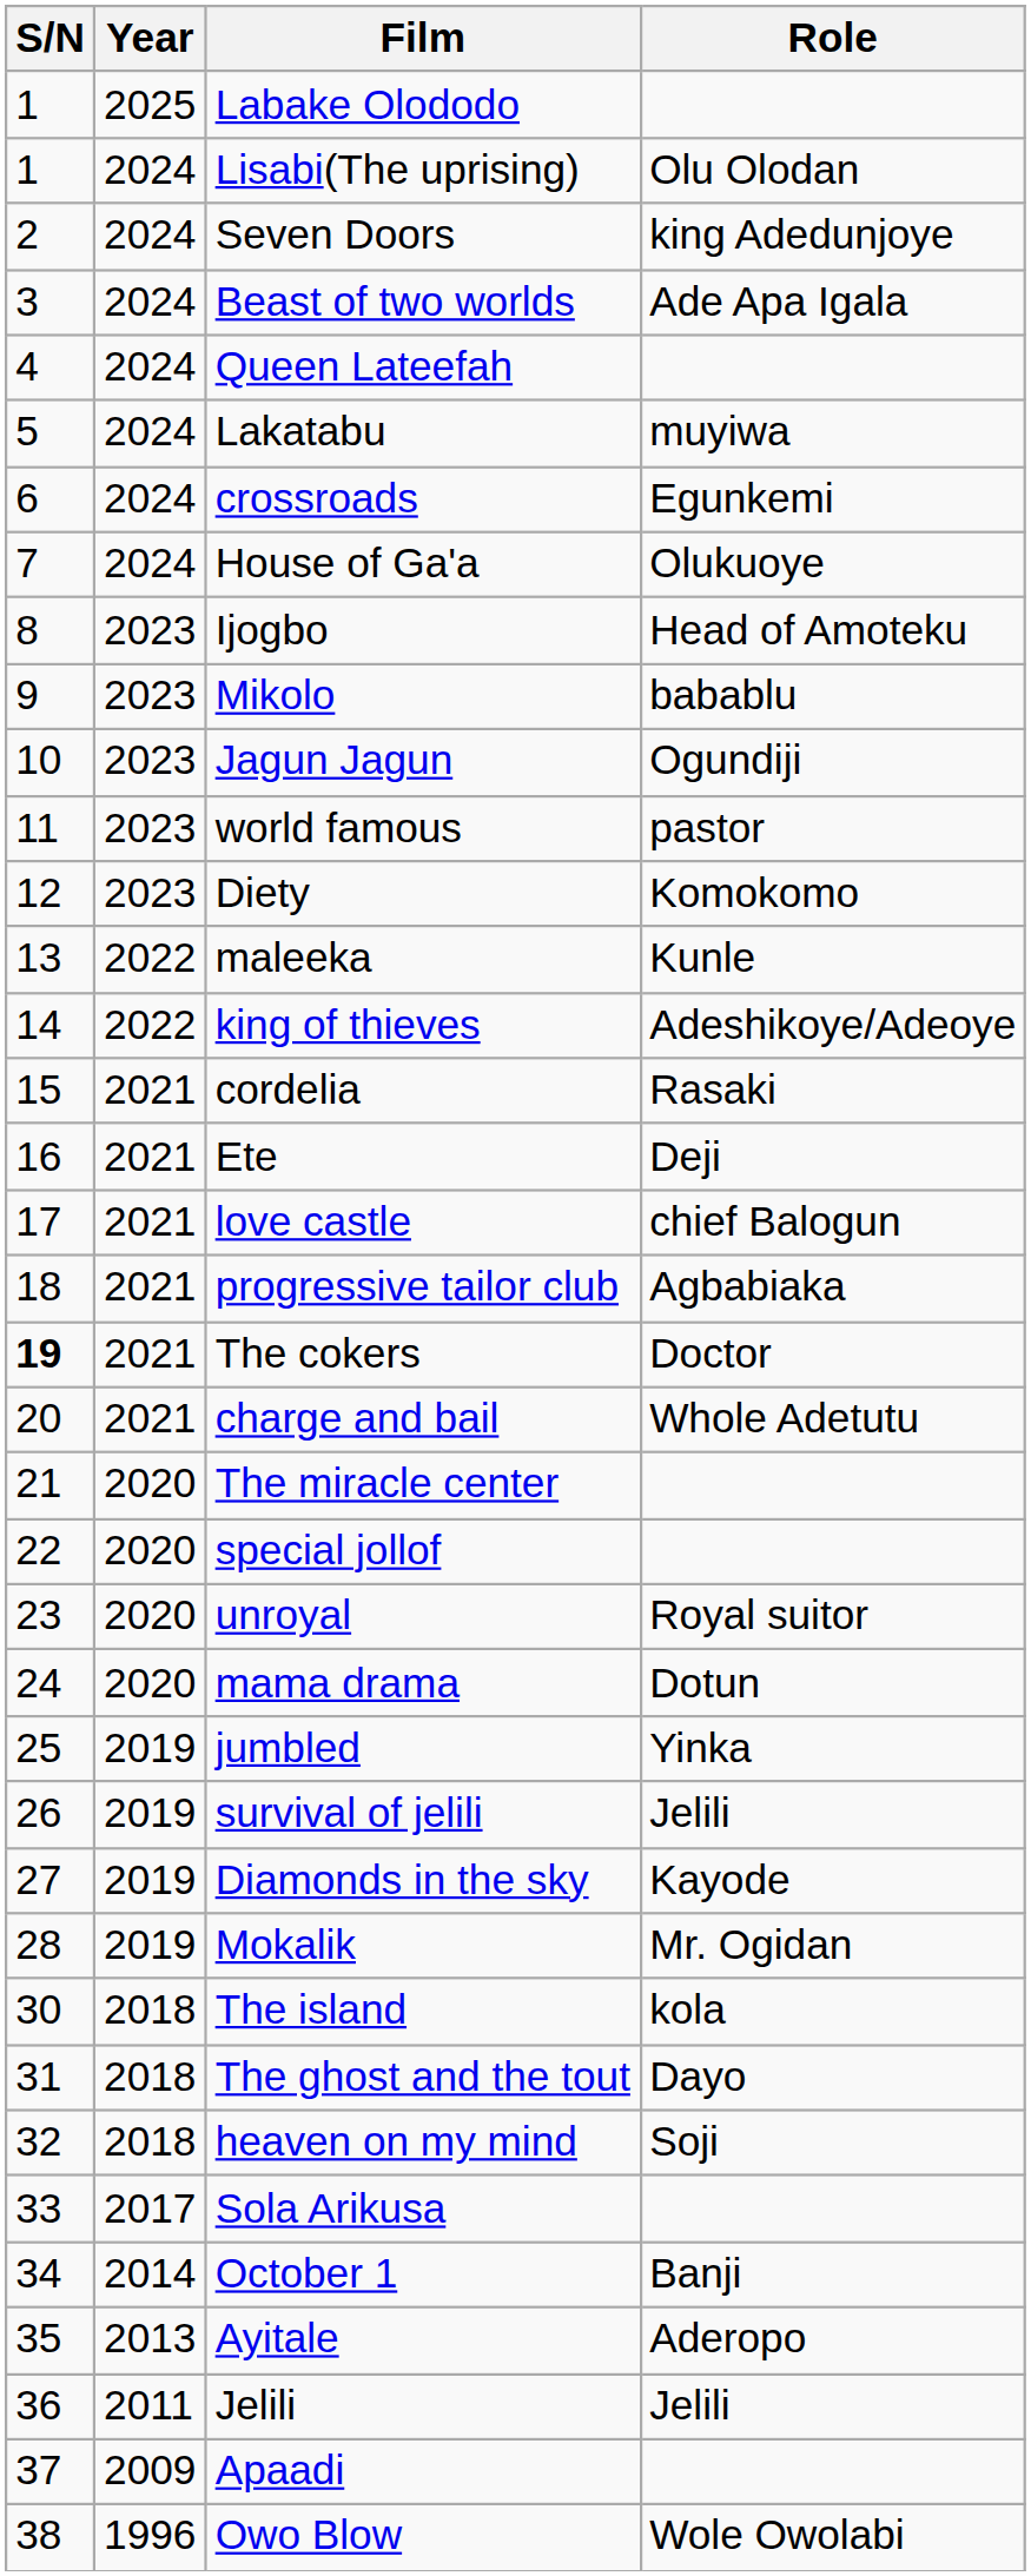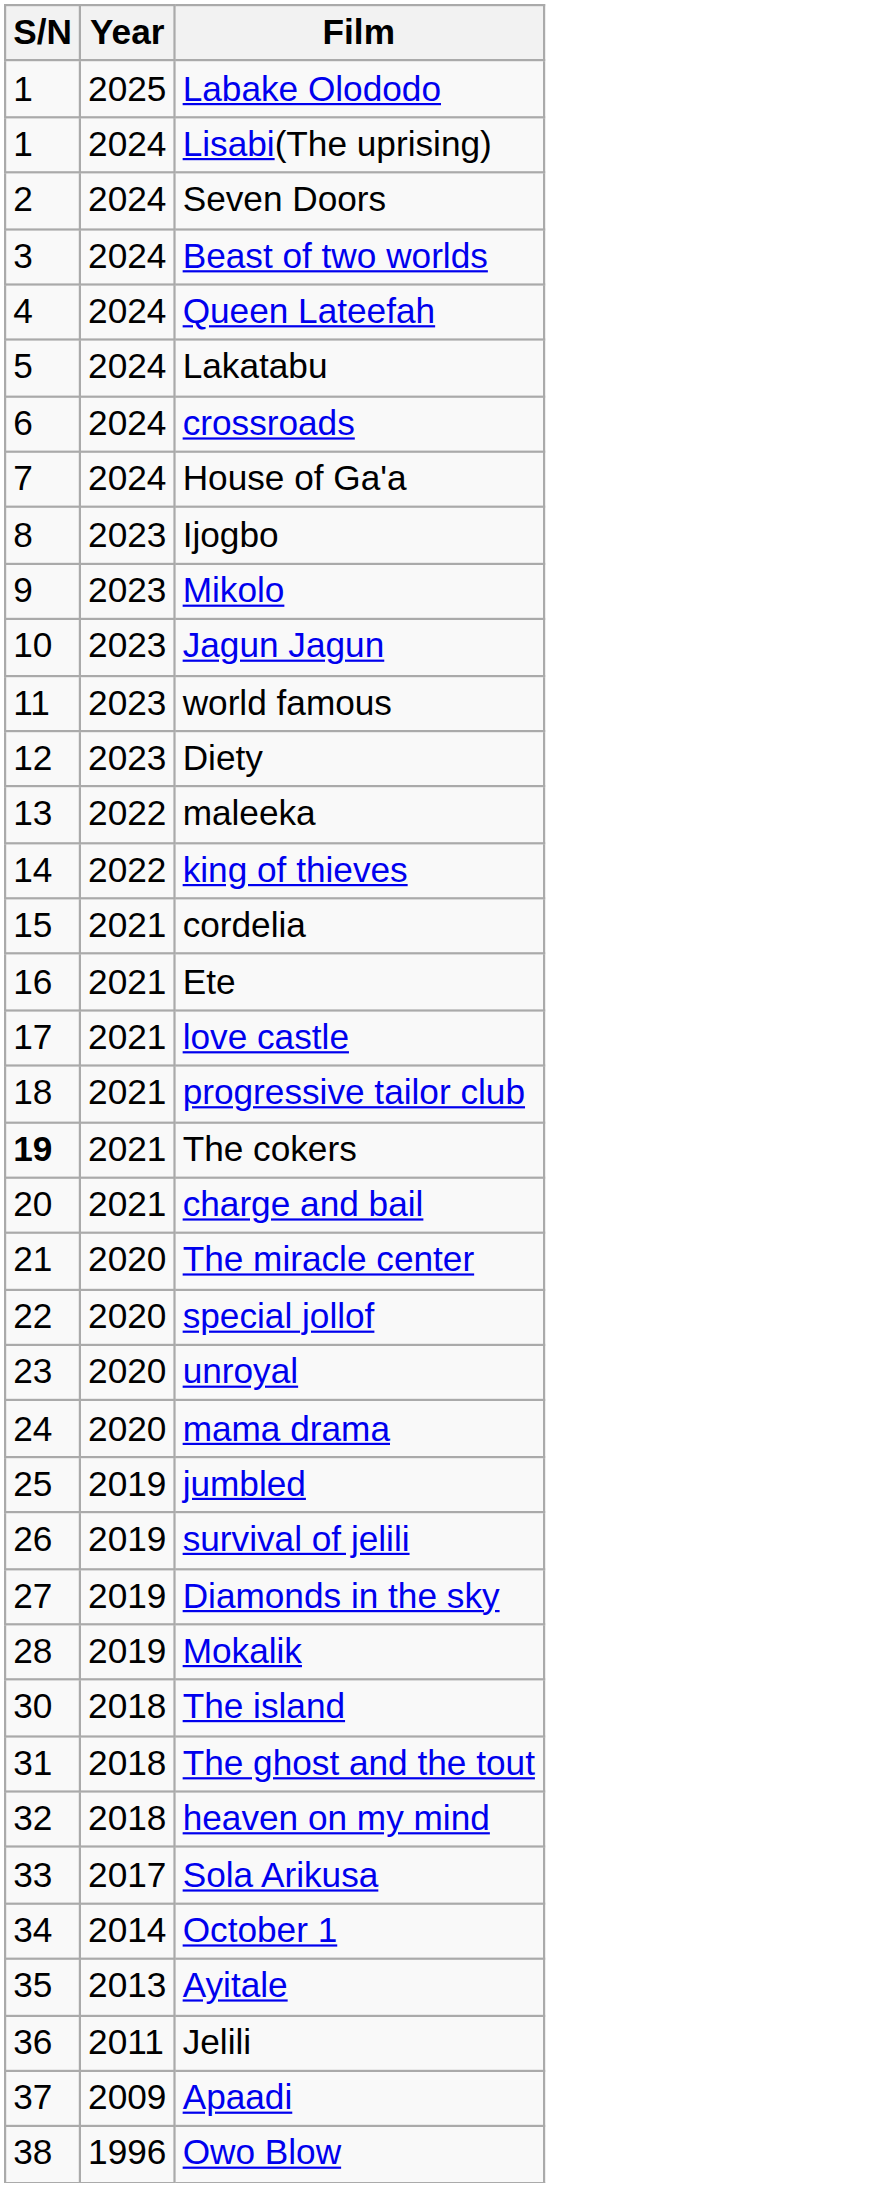- column: Role | Olu Olodan | king Adedunjoye | Ade Apa Igala | muyiwa | Egunkemi | Olukuoye | Head of Amoteku | babablu | Ogundiji | pastor | Komokomo | Kunle | Adeshikoye/Adeoye | Rasaki | Deji | chief Balogun | Agbabiaka | Doctor | Whole Adetutu | Royal suitor | Dotun | Yinka | Jelili | Kayode | Mr. Ogidan | kola | Dayo | Soji | Banji | Aderopo | Jelili | Wole Owolabi
